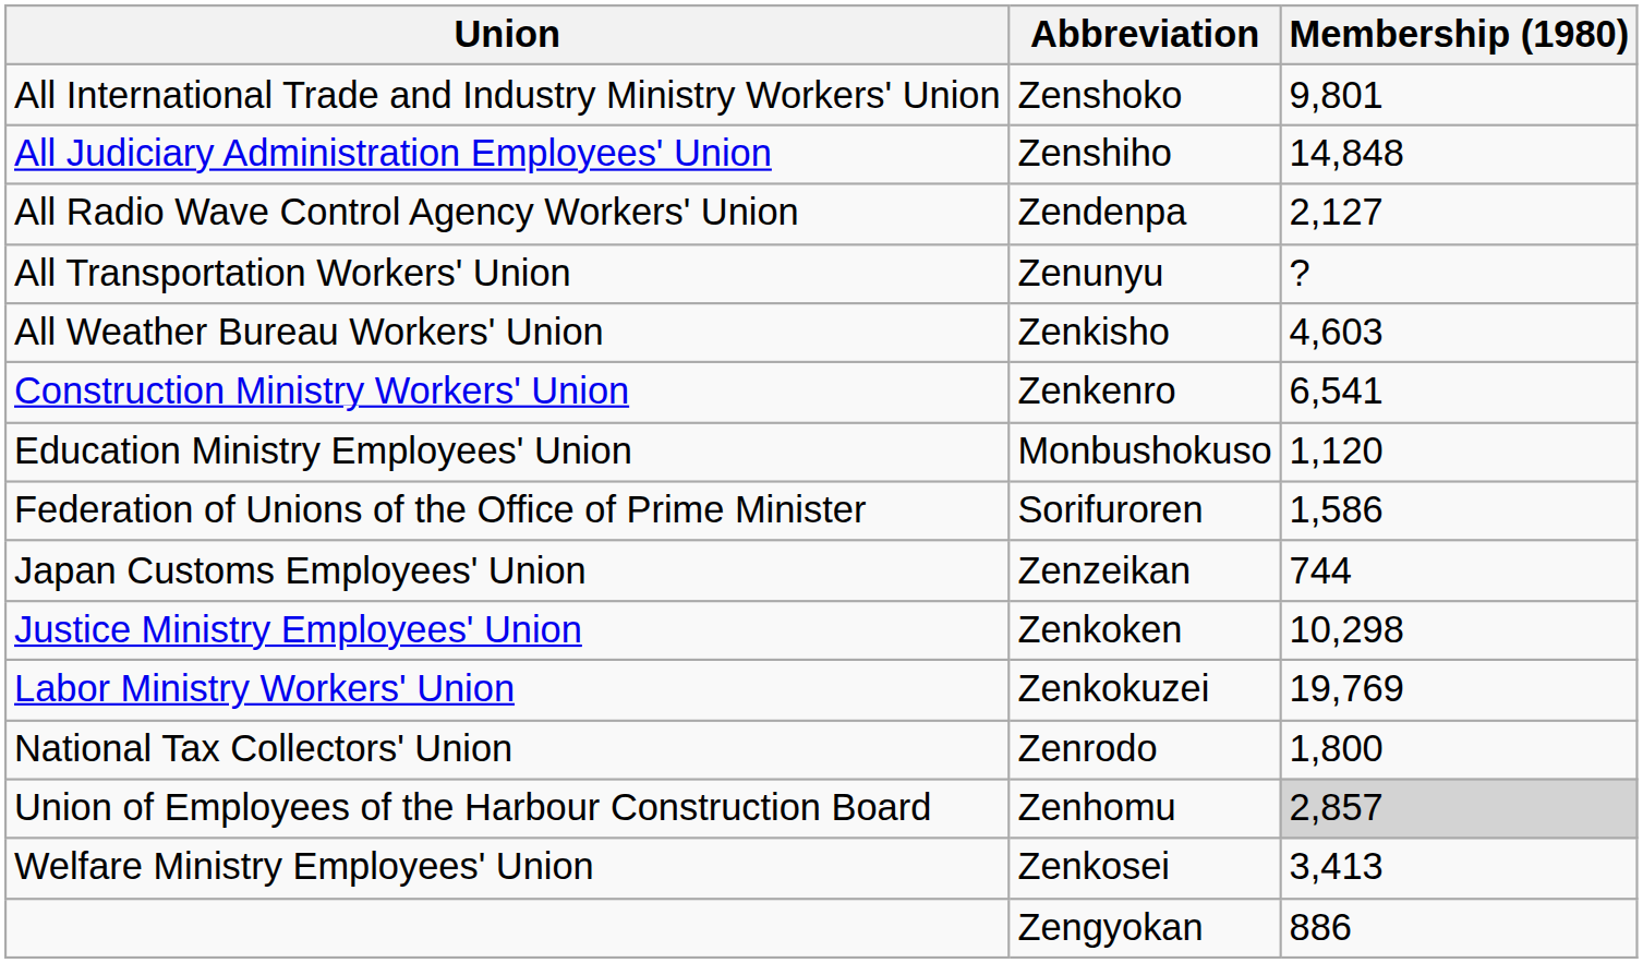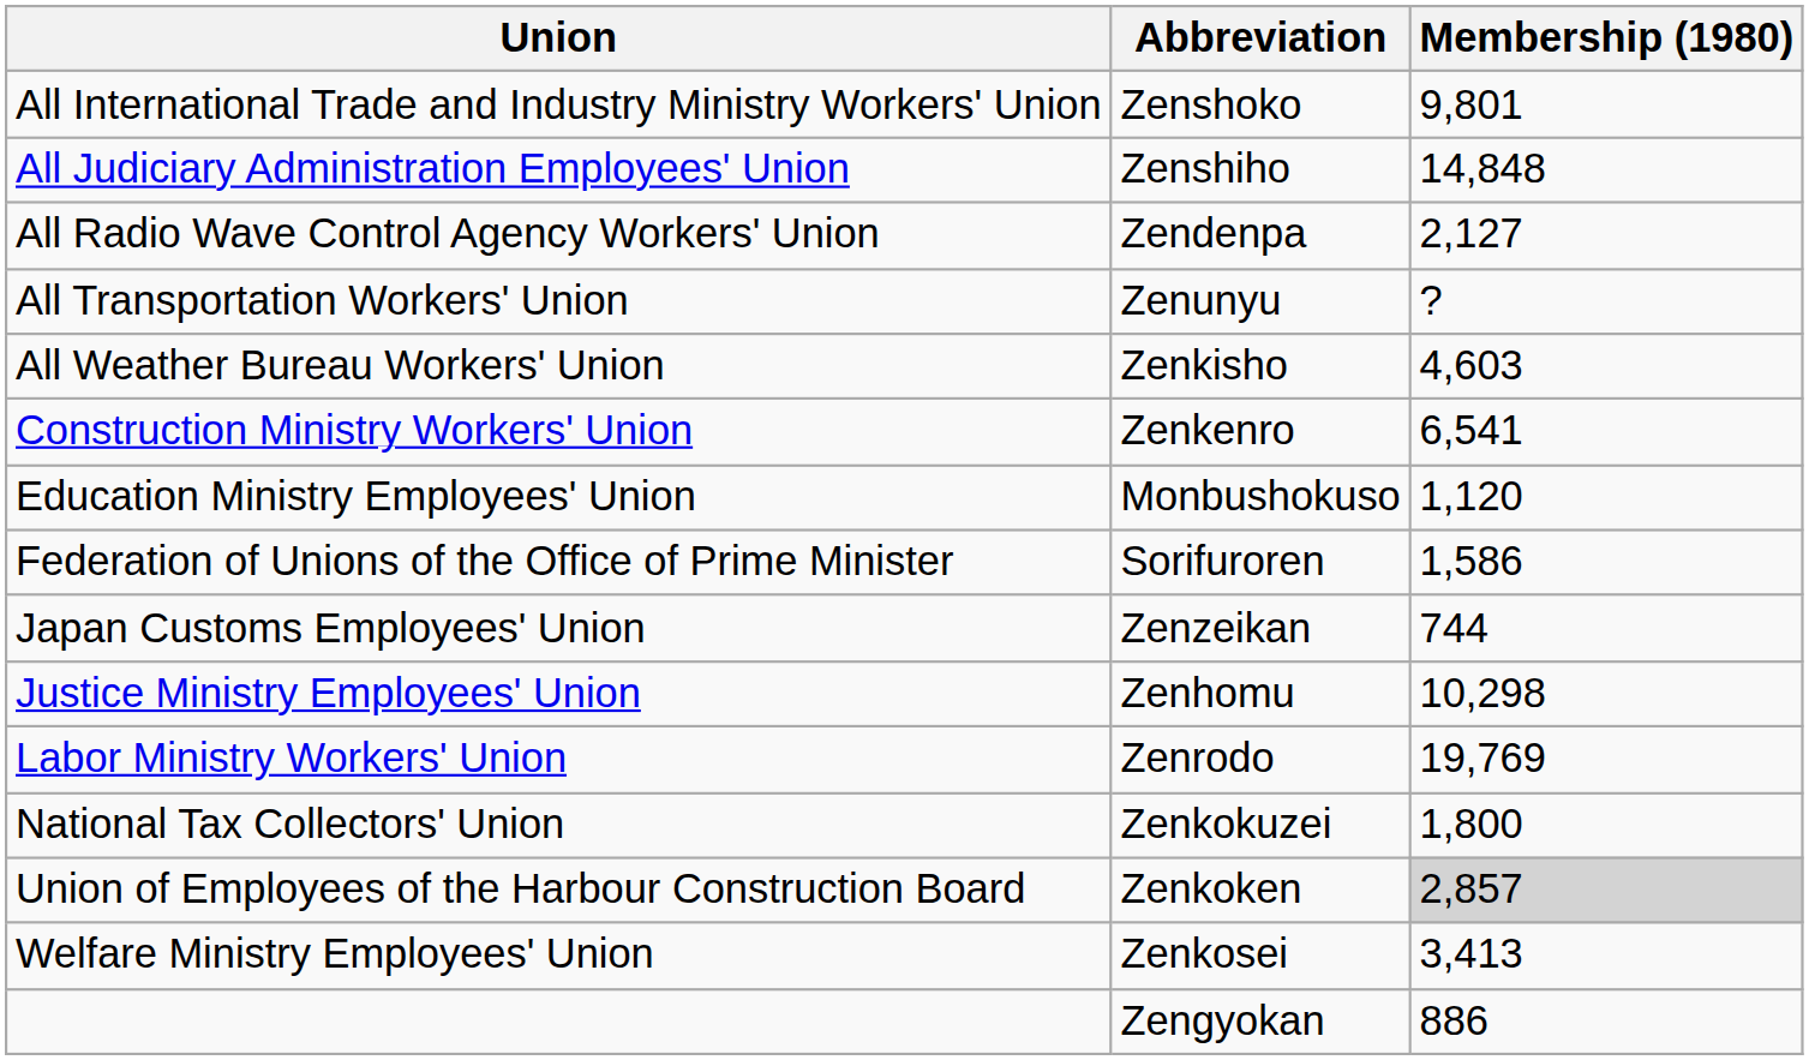Justice Ministry Employees' Union | Abbreviation: Zenkoken -> Zenhomu
Labor Ministry Workers' Union | Abbreviation: Zenkokuzei -> Zenrodo
National Tax Collectors' Union | Abbreviation: Zenrodo -> Zenkokuzei
Union of Employees of the Harbour Construction Board | Abbreviation: Zenhomu -> Zenkoken
